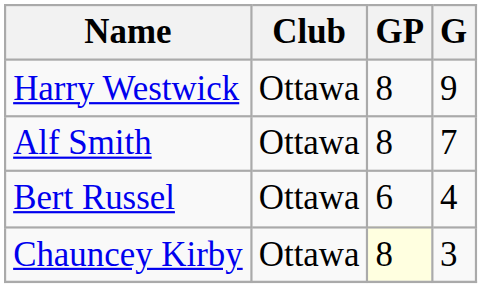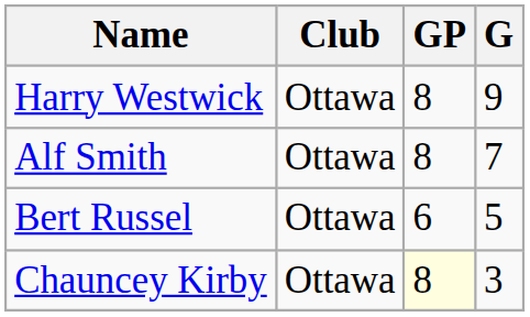Bert Russel | G: 4 -> 5
